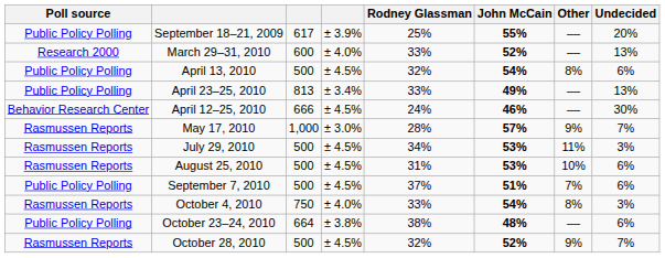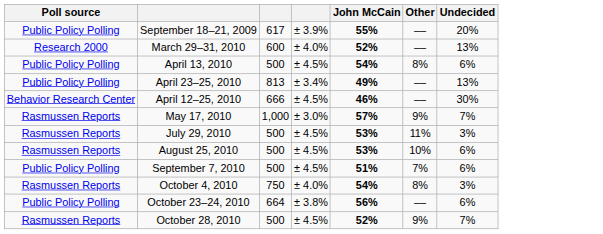- column: Rodney Glassman | 25% | 33% | 32% | 33% | 24% | 28% | 34% | 31% | 37% | 33% | 38% | 32%
October 23–24, 2010 | John McCain: 48% -> 56%
